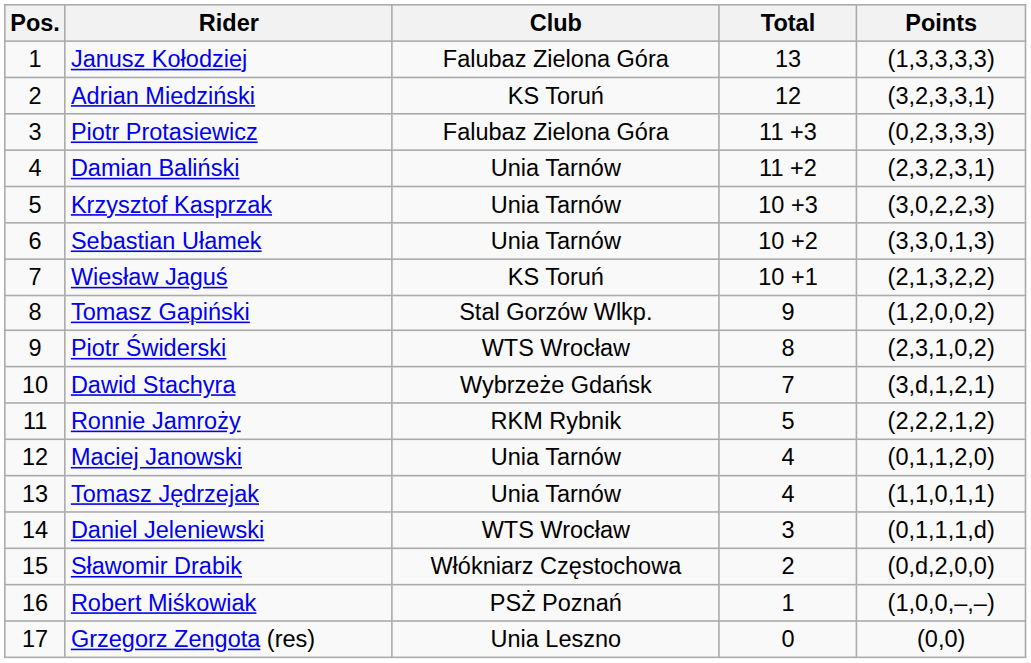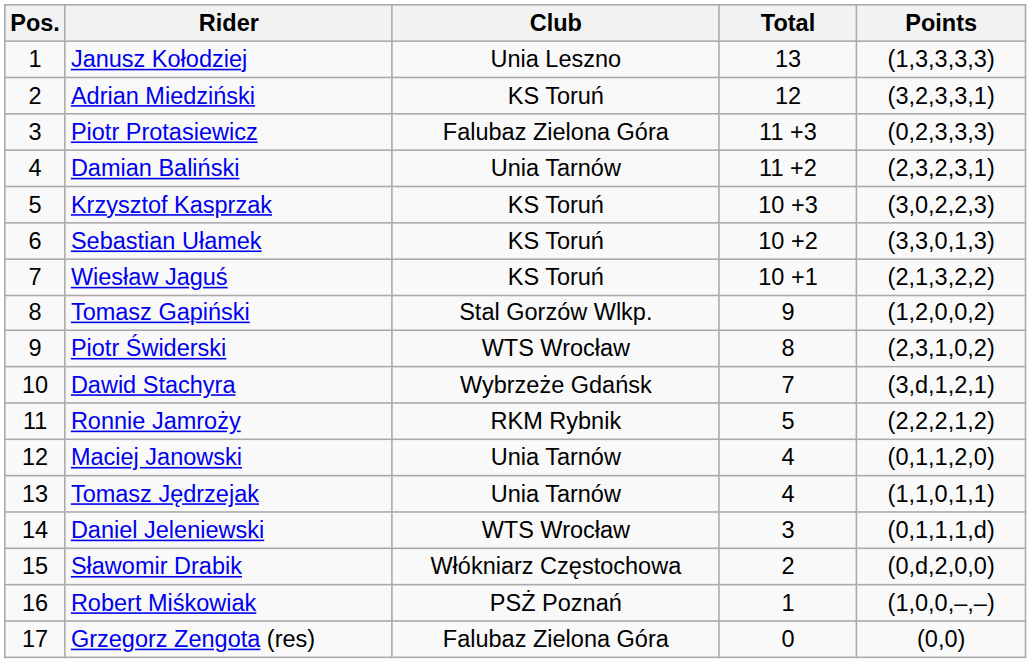Janusz Kołodziej | Club: Falubaz Zielona Góra -> Unia Leszno
Krzysztof Kasprzak | Club: Unia Tarnów -> KS Toruń
Sebastian Ułamek | Club: Unia Tarnów -> KS Toruń
Grzegorz Zengota (res) | Club: Unia Leszno -> Falubaz Zielona Góra
